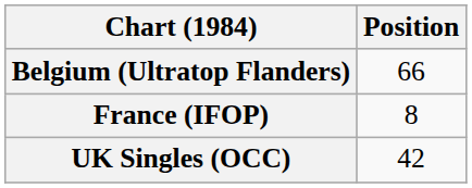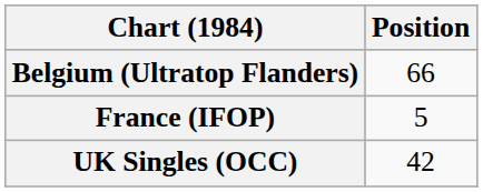France (IFOP) | Position: 8 -> 5
